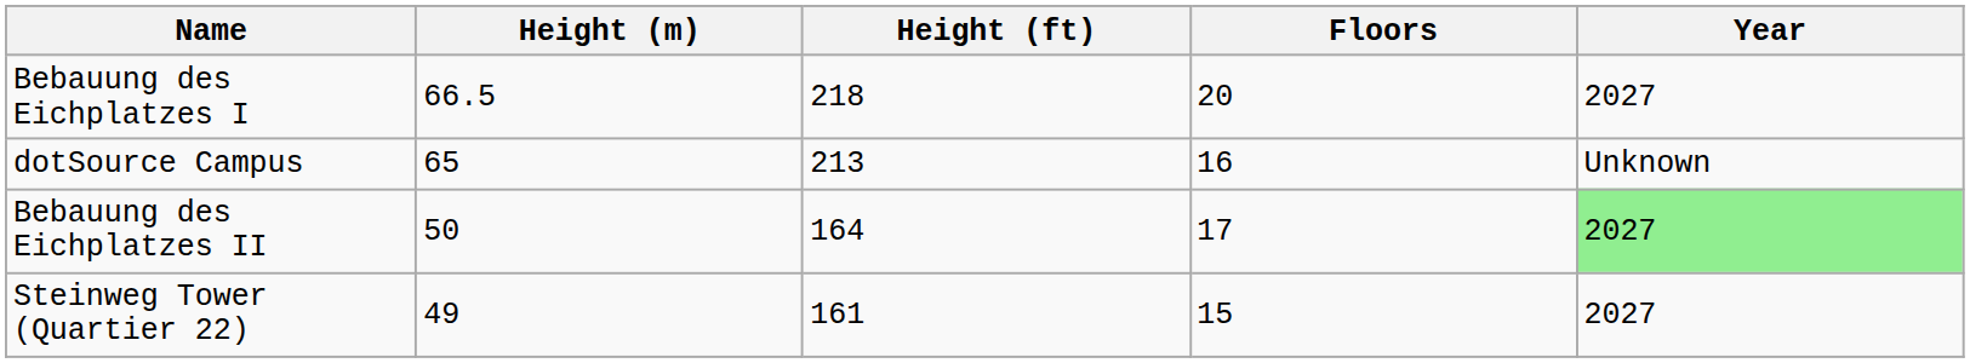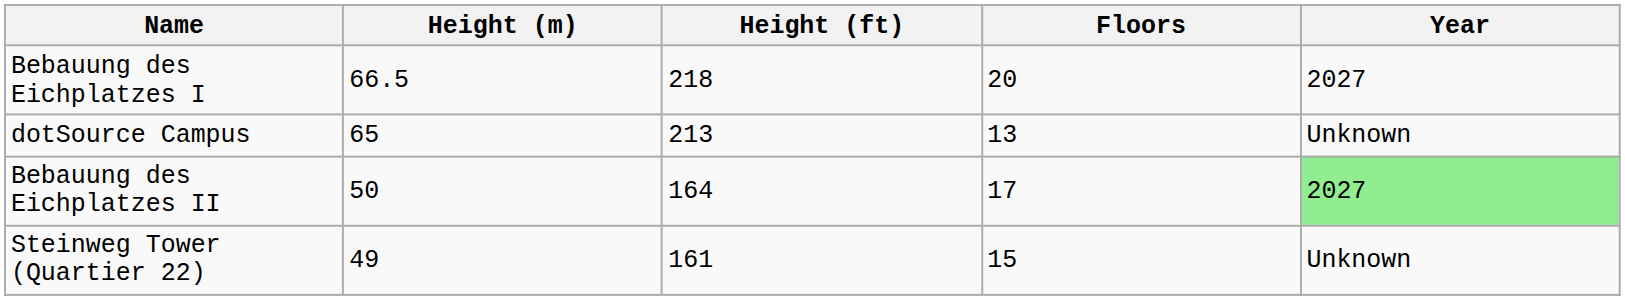dotSource Campus | Floors: 16 -> 13
Steinweg Tower (Quartier 22) | Year: 2027 -> Unknown
